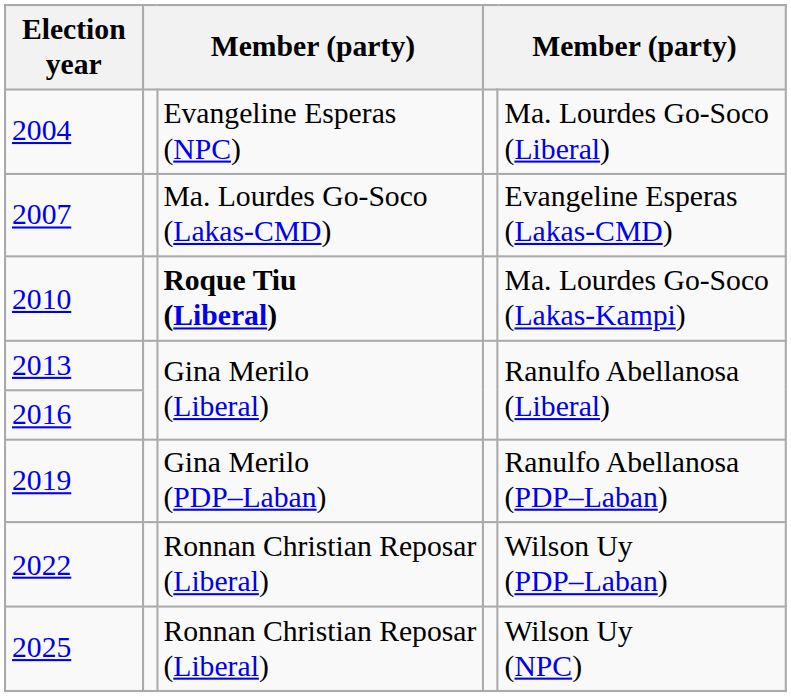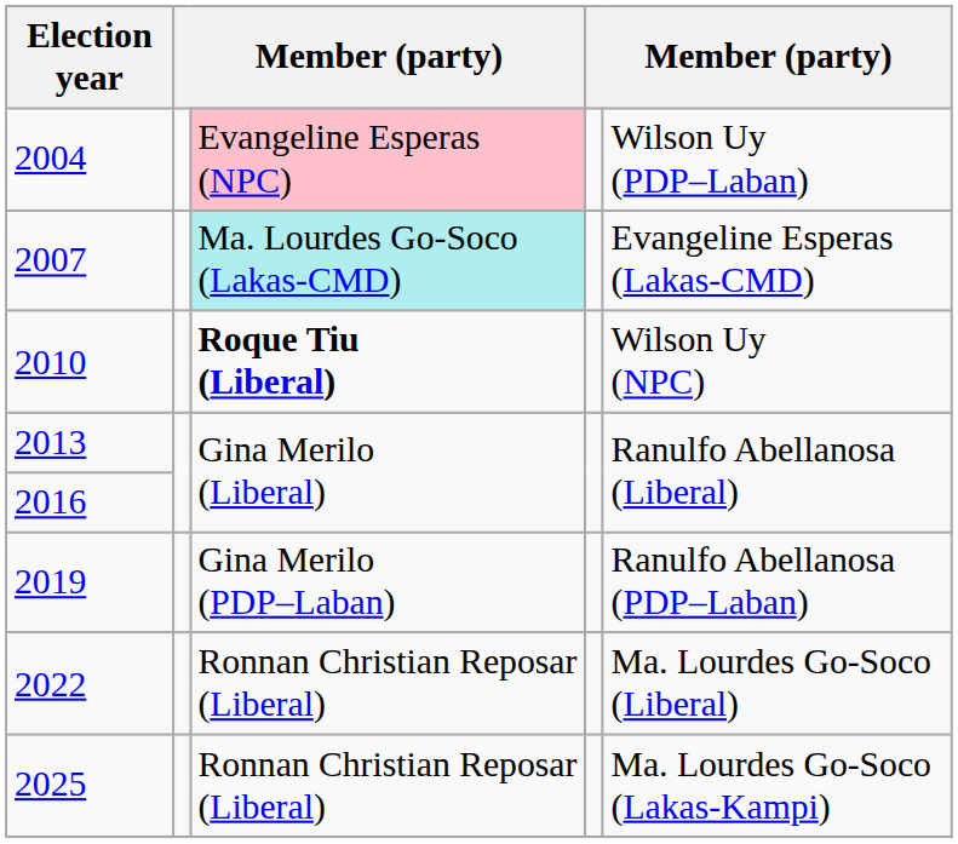2004 | column 3: no background -> pink background
2004 | column 5: Ma. Lourdes Go-Soco (Liberal) -> Wilson Uy (PDP–Laban)
2007 | column 3: no background -> paleturquoise background
2010 | column 5: Ma. Lourdes Go-Soco (Lakas-Kampi) -> Wilson Uy (NPC)
2022 | column 5: Wilson Uy (PDP–Laban) -> Ma. Lourdes Go-Soco (Liberal)
2025 | column 5: Wilson Uy (NPC) -> Ma. Lourdes Go-Soco (Lakas-Kampi)
